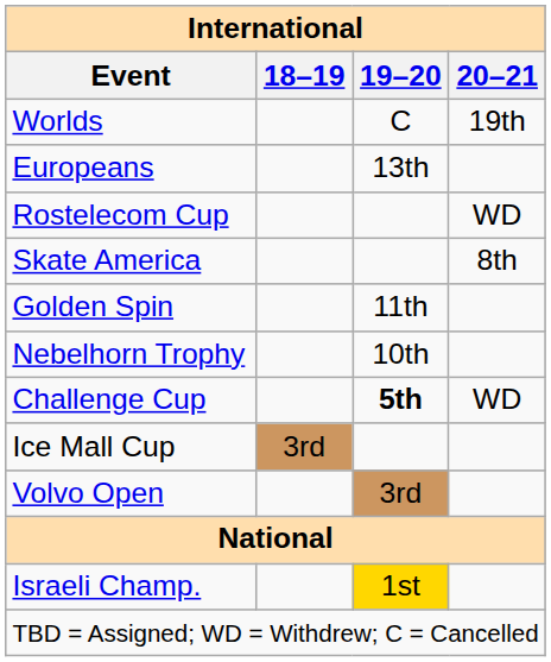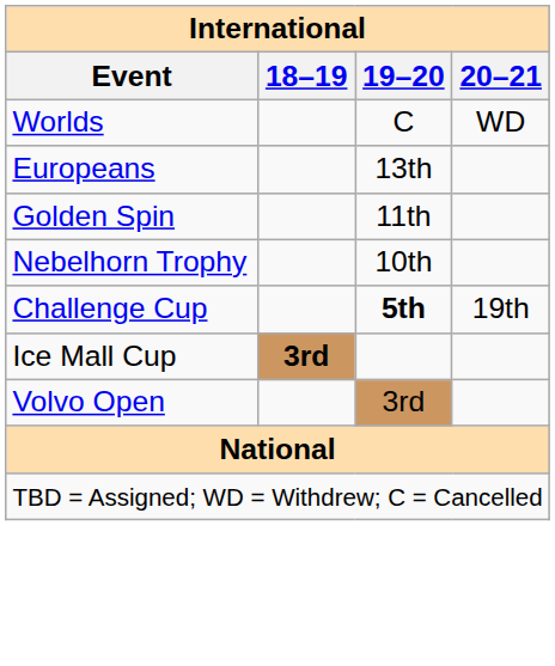Worlds | 20–21: 19th -> WD
- row: Rostelecom Cup | WD
- row: Skate America | 8th
Challenge Cup | 20–21: WD -> 19th
Ice Mall Cup | 18–19: normal -> bold
- row: Israeli Champ. | 1st
